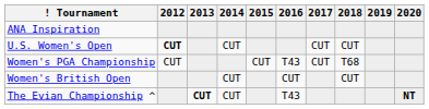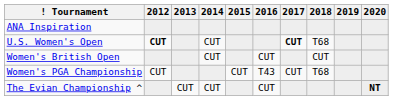U.S. Women's Open | 2017: normal -> bold
U.S. Women's Open | 2018: CUT -> T68
rows swapped: Women's PGA Championship <-> Women's British Open
The Evian Championship ^ | 2013: bold -> normal
The Evian Championship ^ | 2016: T43 -> CUT
